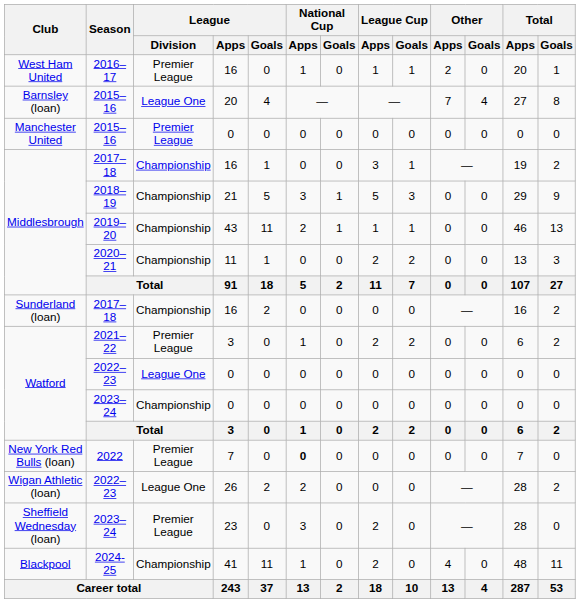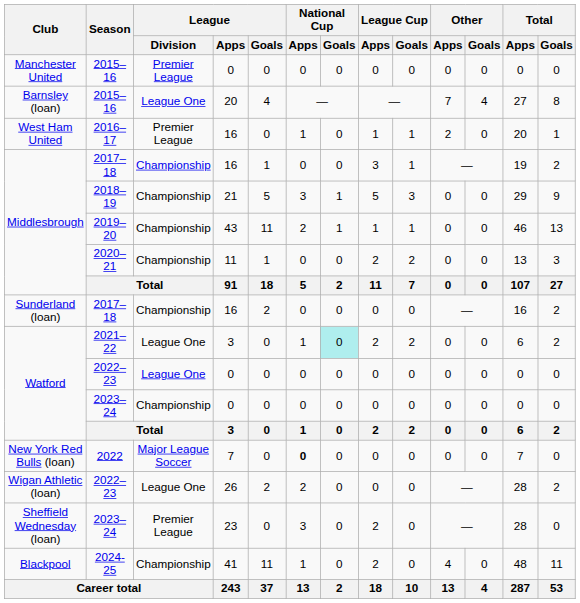rows swapped: Manchester United / 2015–16 <-> 2016–17
2021–22 | League / Division: Premier League -> League One
2021–22 | National Cup / Goals: no background -> paleturquoise background
2022 | League / Division: Premier League -> Major League Soccer
